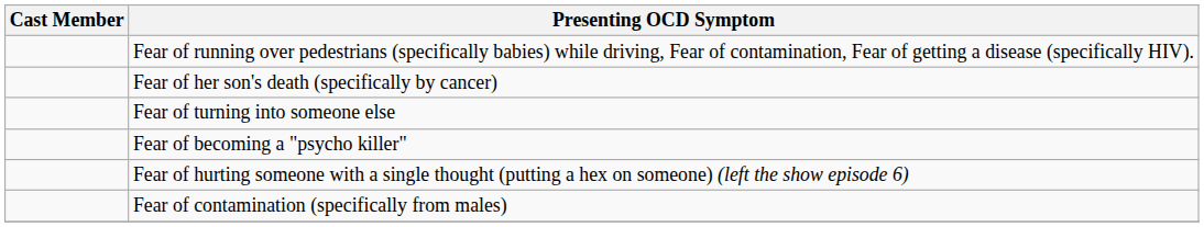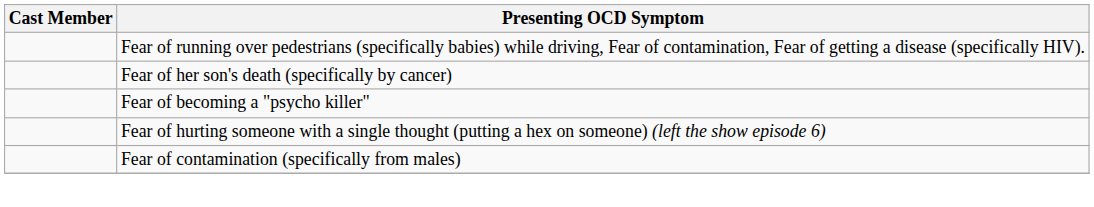- row: Fear of turning into someone else
